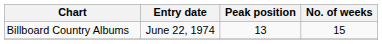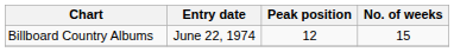Billboard Country Albums | Peak position: 13 -> 12
